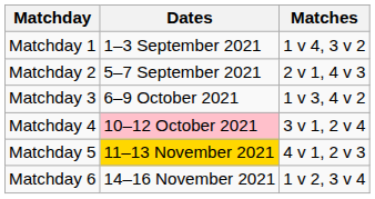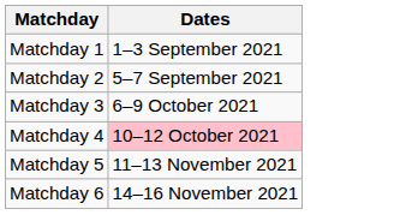- column: Matches | 1 v 4, 3 v 2 | 2 v 1, 4 v 3 | 1 v 3, 4 v 2 | 3 v 1, 2 v 4 | 4 v 1, 2 v 3 | 1 v 2, 3 v 4
Matchday 5 | Dates: gold background -> no background
